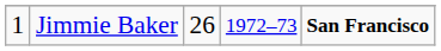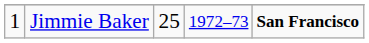Jimmie Baker | column 3: 26 -> 25
